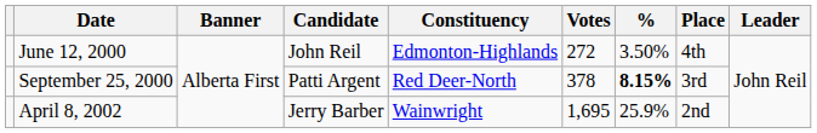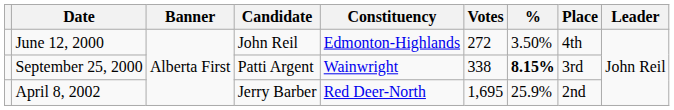September 25, 2000 | Constituency: Red Deer-North -> Wainwright
September 25, 2000 | Votes: 378 -> 338
April 8, 2002 | Constituency: Wainwright -> Red Deer-North
